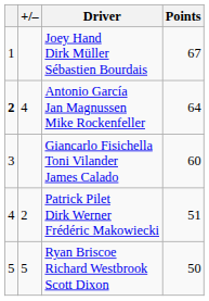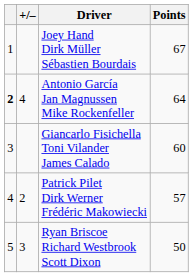Patrick Pilet Dirk Werner Frédéric Makowiecki | Points: 51 -> 57
Ryan Briscoe Richard Westbrook Scott Dixon | +/–: 5 -> 3
